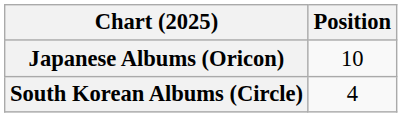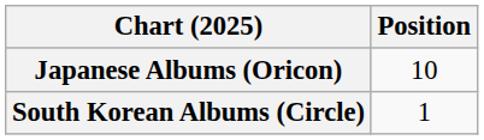South Korean Albums (Circle) | Position: 4 -> 1
